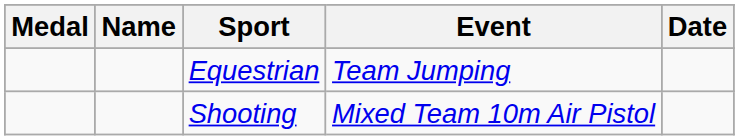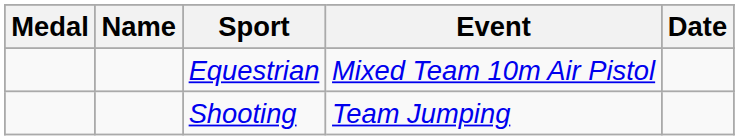Equestrian | Event: Team Jumping -> Mixed Team 10m Air Pistol
Shooting | Event: Mixed Team 10m Air Pistol -> Team Jumping
